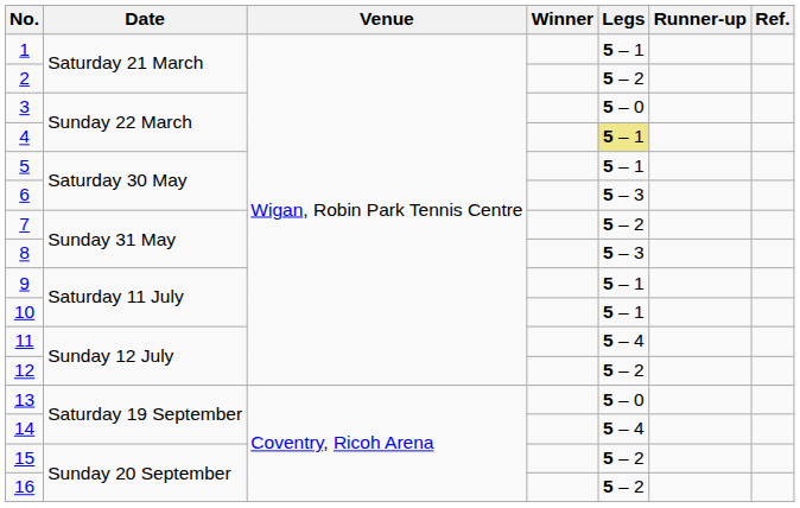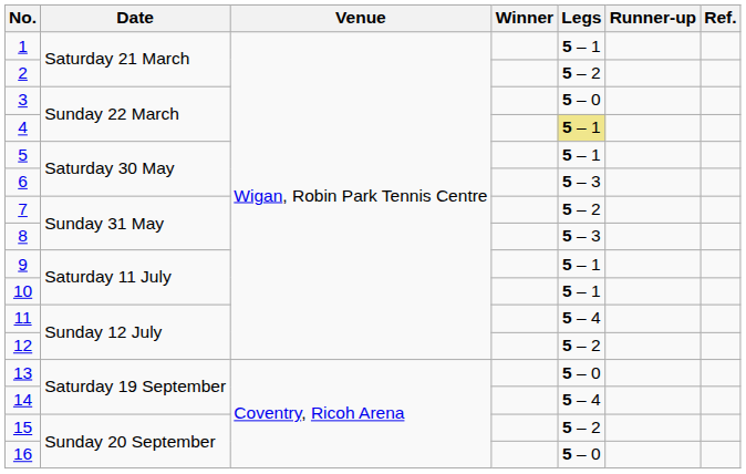16 | Legs: 5 – 2 -> 5 – 0
